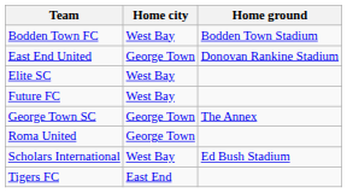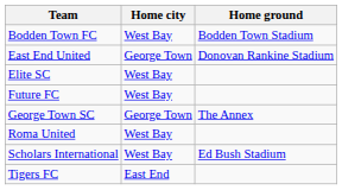Roma United | Home city: George Town -> West Bay
